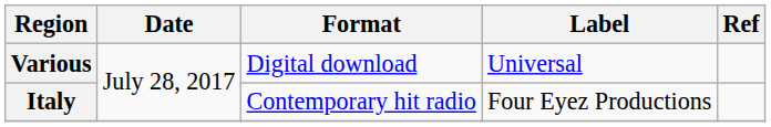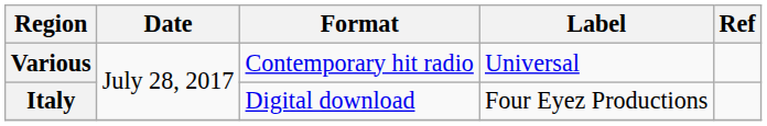Various | Format: Digital download -> Contemporary hit radio
Italy | Format: Contemporary hit radio -> Digital download
